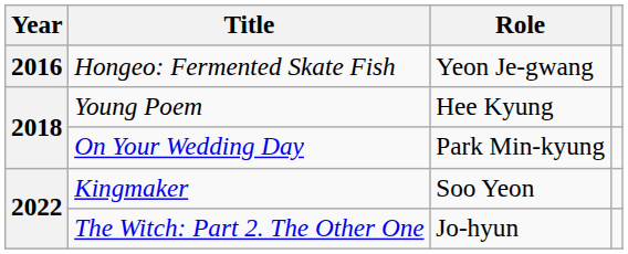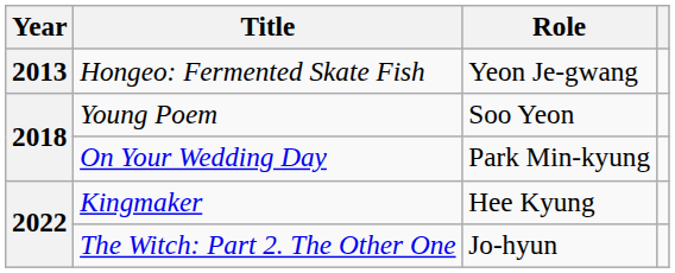Hongeo: Fermented Skate Fish | Year: 2016 -> 2013
Young Poem | Role: Hee Kyung -> Soo Yeon
Kingmaker | Role: Soo Yeon -> Hee Kyung
